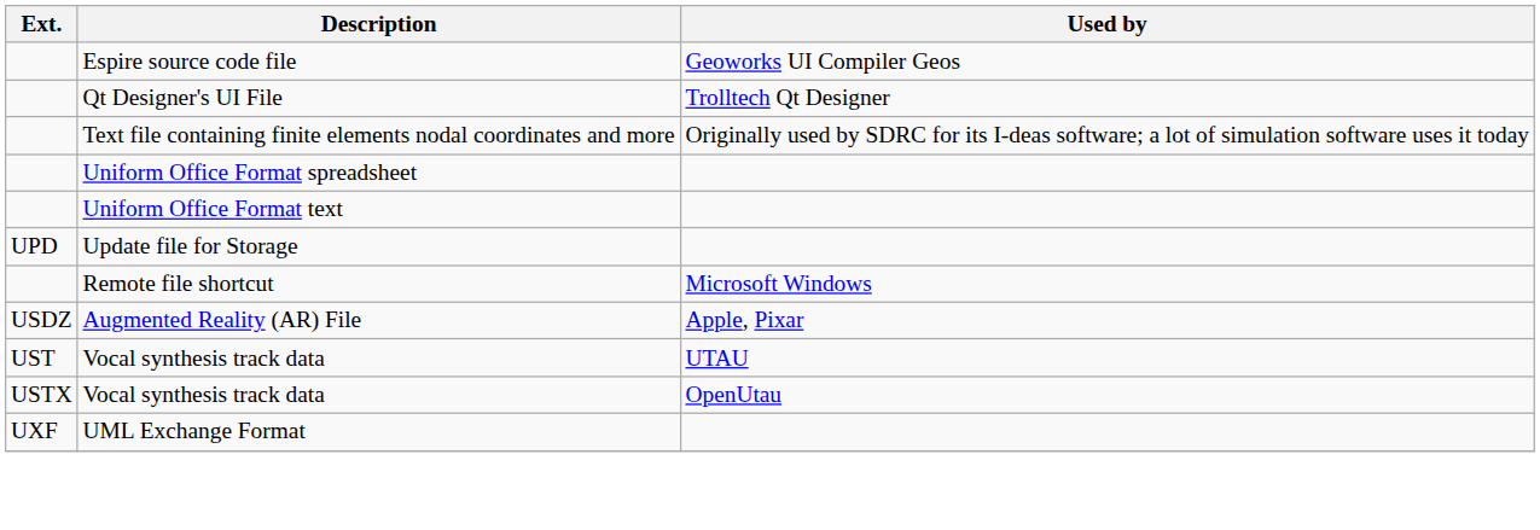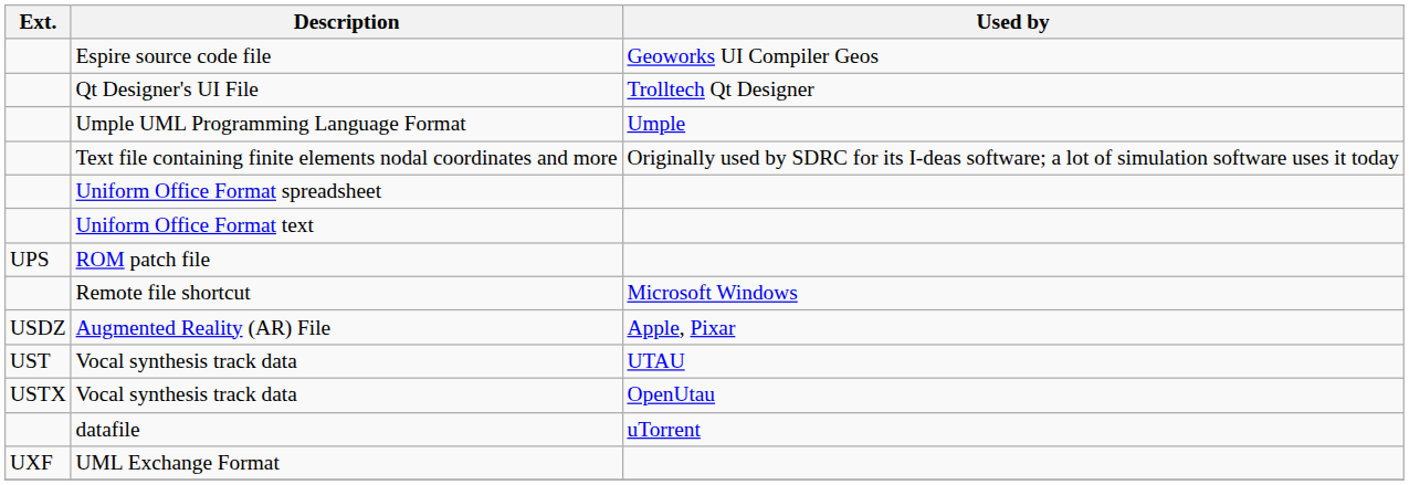+ row: Umple UML Programming Language Format | Umple
- row: UPD | Update file for Storage
+ row: UPS | ROM patch file
+ row: datafile | uTorrent
